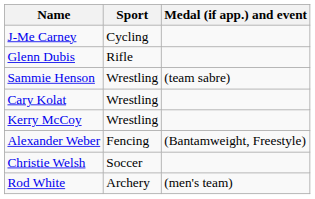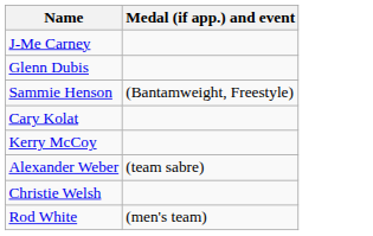- column: Sport | Cycling | Rifle | Wrestling | Wrestling | Wrestling | Fencing | Soccer | Archery
Sammie Henson | Medal (if app.) and event: (team sabre) -> (Bantamweight, Freestyle)
Alexander Weber | Medal (if app.) and event: (Bantamweight, Freestyle) -> (team sabre)
